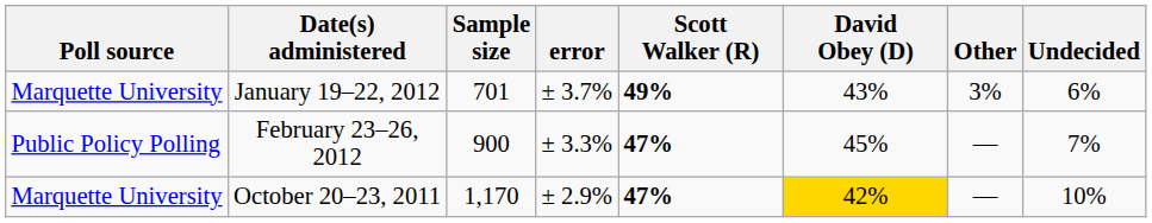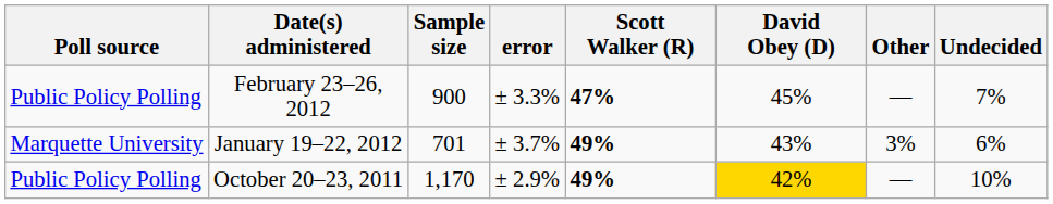rows swapped: February 23–26, 2012 <-> January 19–22, 2012
October 20–23, 2011 | Poll source: Marquette University -> Public Policy Polling
October 20–23, 2011 | Scott Walker (R): 47% -> 49%
